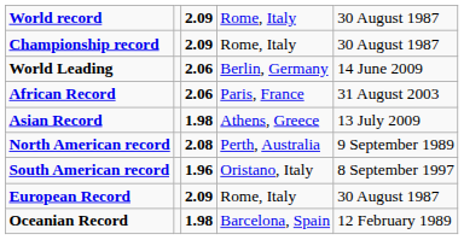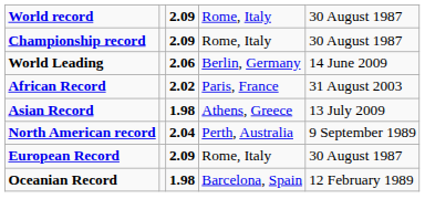African Record | column 3: 2.06 -> 2.02
North American record | column 3: 2.08 -> 2.04
- row: South American record | 1.96 | Oristano, Italy | 8 September 1997
